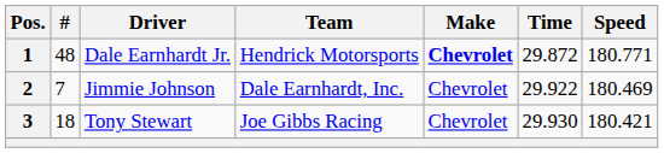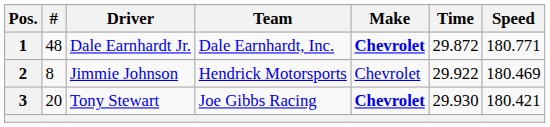1 | Team: Hendrick Motorsports -> Dale Earnhardt, Inc.
2 | #: 7 -> 8
2 | Team: Dale Earnhardt, Inc. -> Hendrick Motorsports
3 | #: 18 -> 20
3 | Make: normal -> bold
